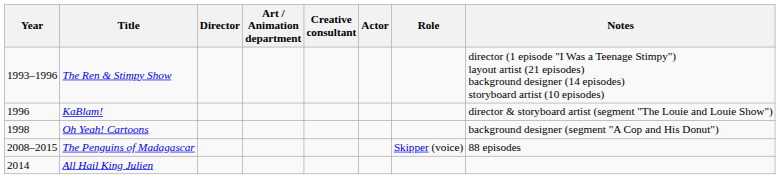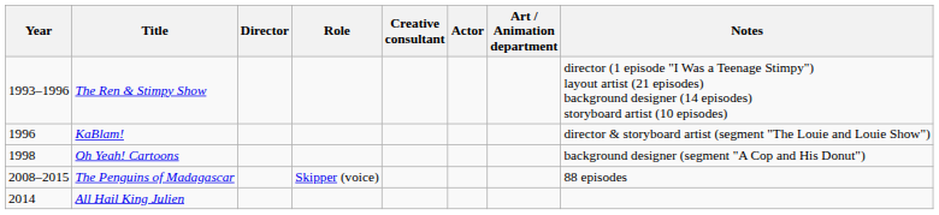columns swapped: Art / Animation department <-> Role
